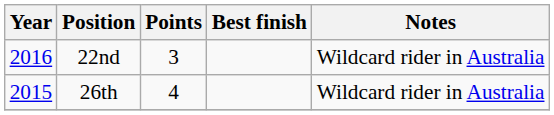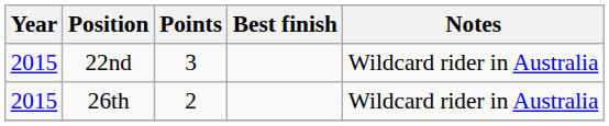22nd | Year: 2016 -> 2015
26th | Points: 4 -> 2
